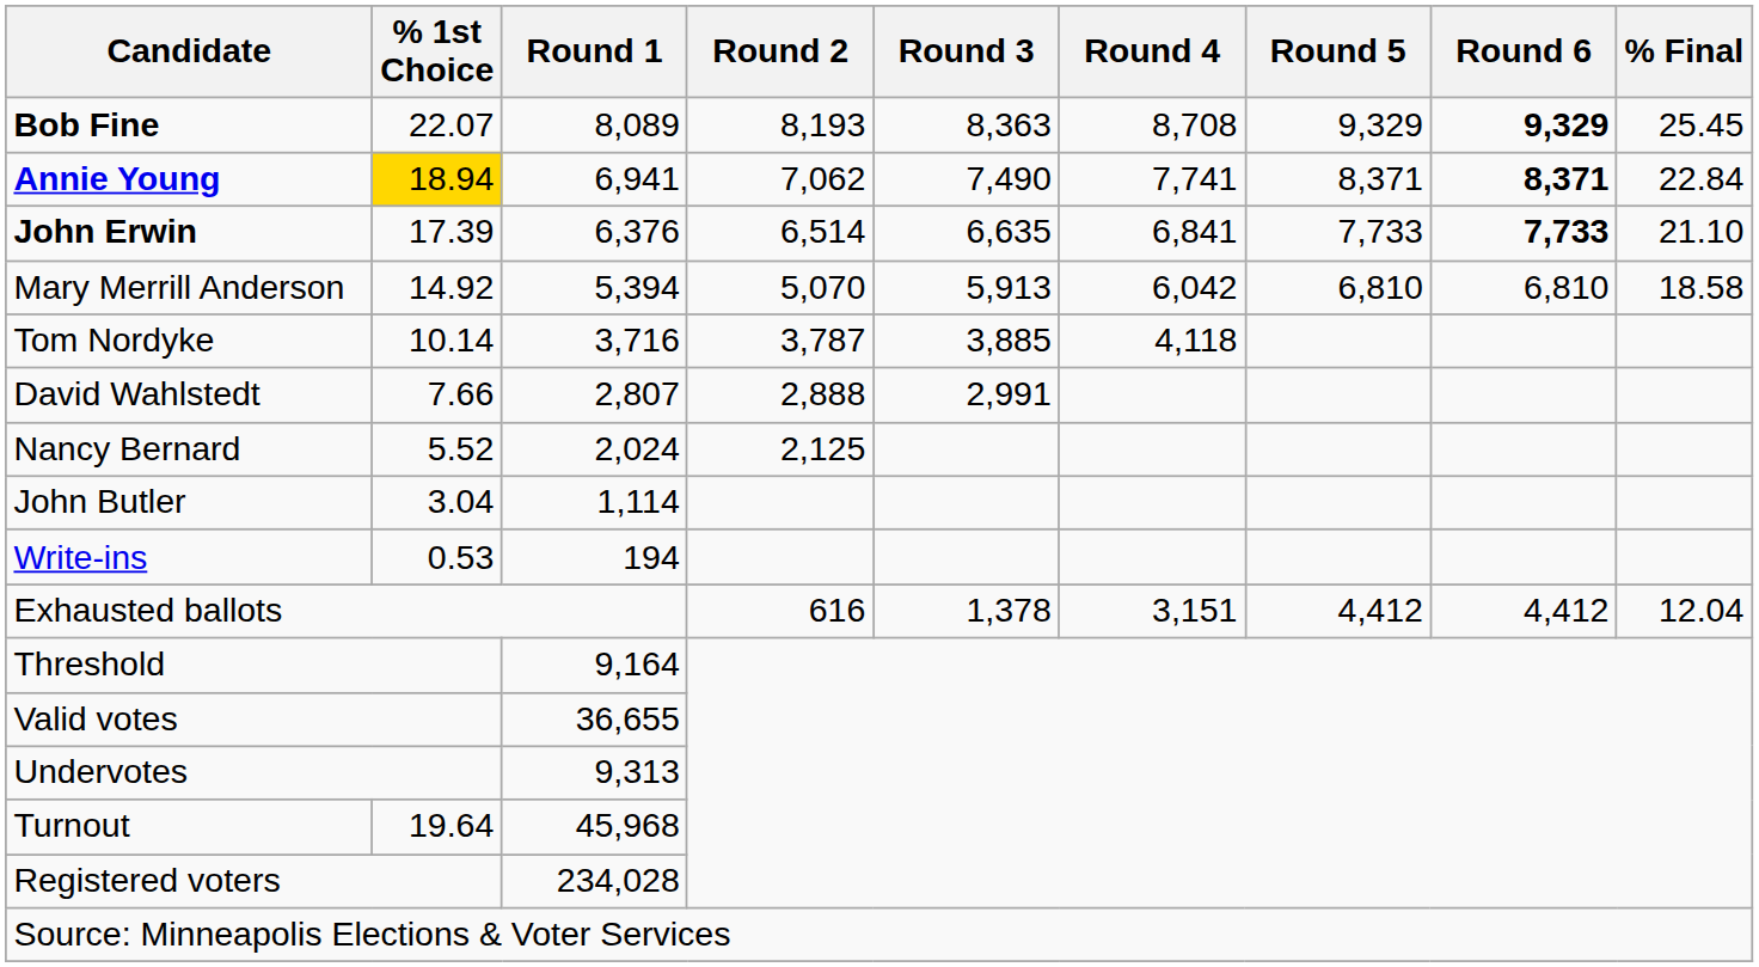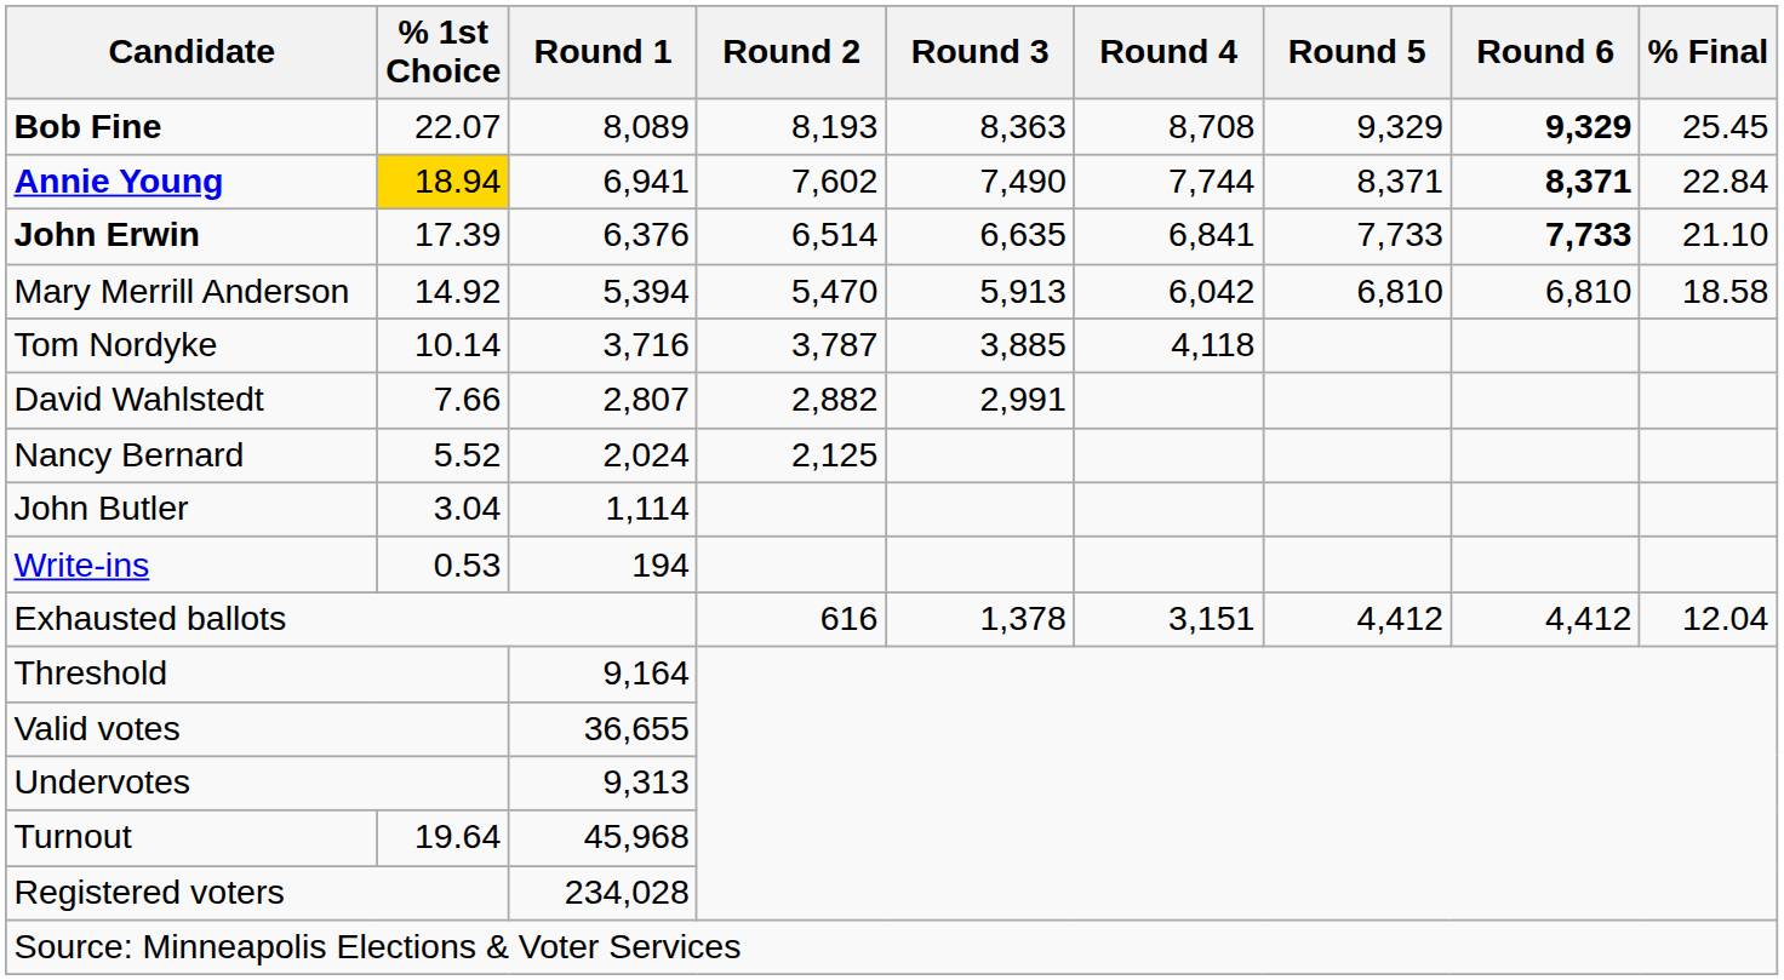Annie Young | Round 2: 7,062 -> 7,602
Annie Young | Round 4: 7,741 -> 7,744
Mary Merrill Anderson | Round 2: 5,070 -> 5,470
David Wahlstedt | Round 2: 2,888 -> 2,882
